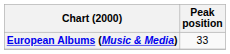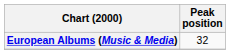European Albums (Music & Media) | Peak position: 33 -> 32
